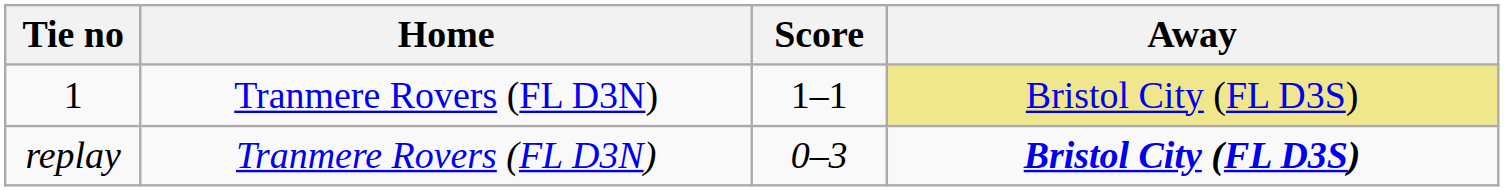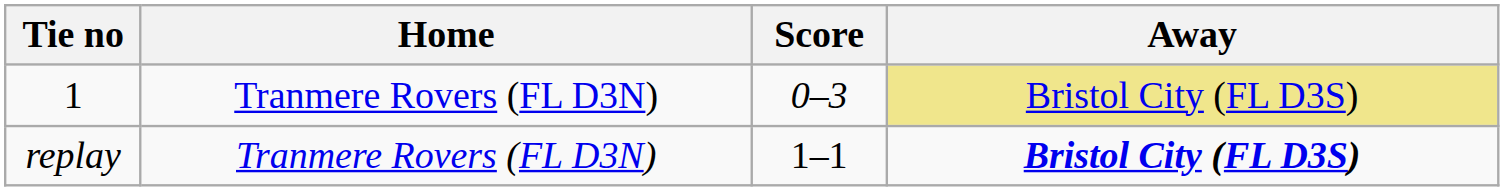1 | Score: 1–1 -> 0–3
replay | Score: 0–3 -> 1–1
